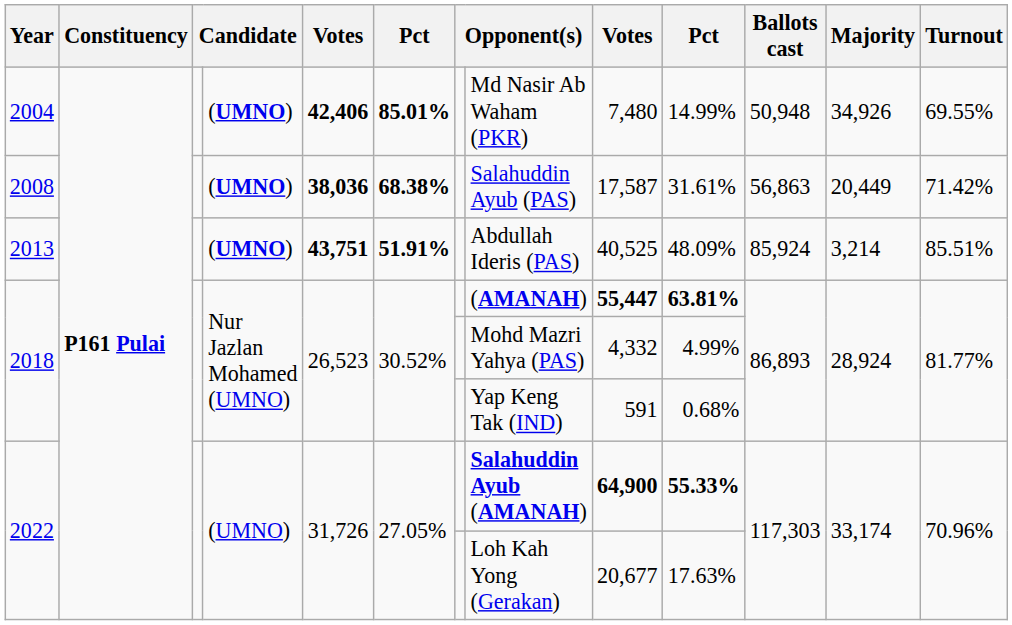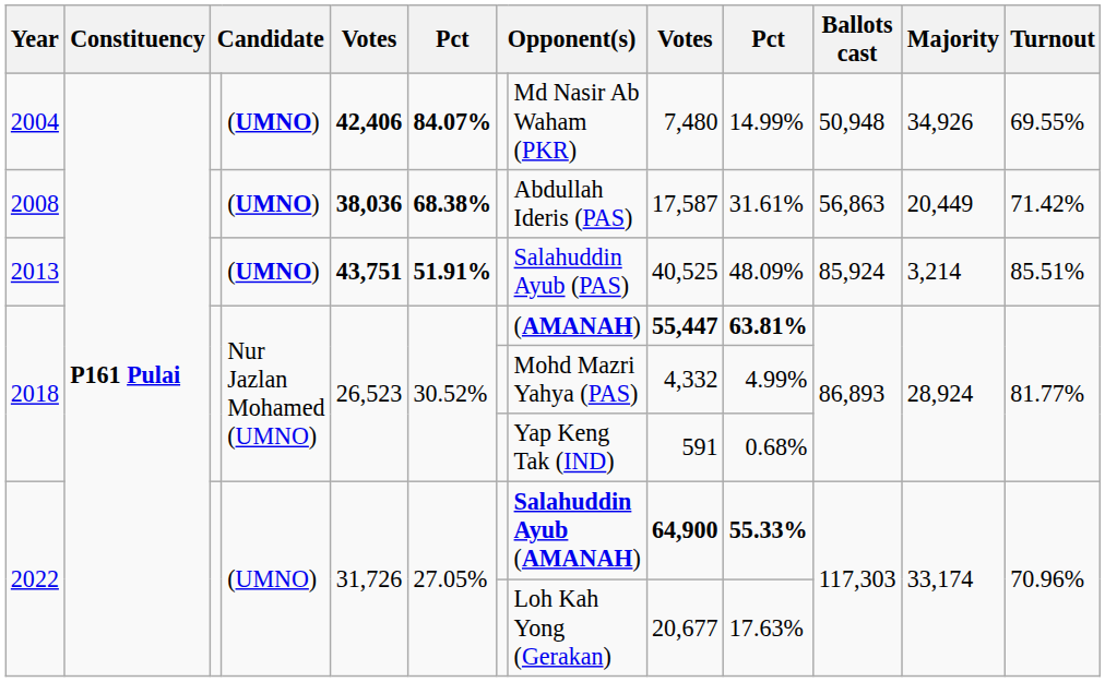2004 | column 6: 85.01% -> 84.07%
2008 | column 8: Salahuddin Ayub (PAS) -> Abdullah Ideris (PAS)
2013 | column 8: Abdullah Ideris (PAS) -> Salahuddin Ayub (PAS)
